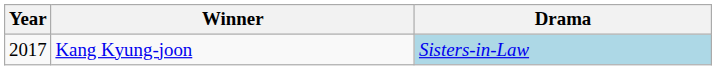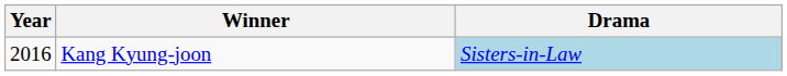Kang Kyung-joon | Year: 2017 -> 2016
